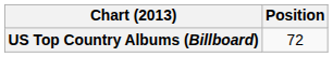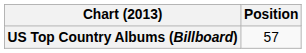US Top Country Albums (Billboard) | Position: 72 -> 57
